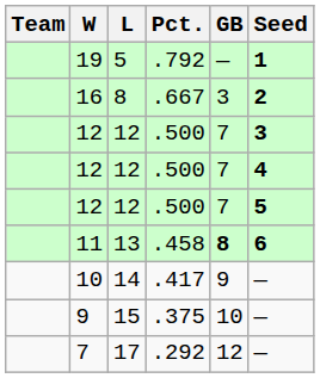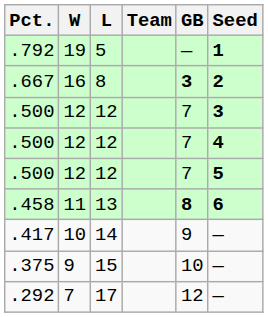columns swapped: Team <-> Pct.
16 | GB: normal -> bold
